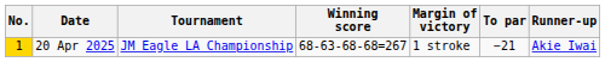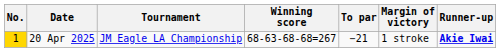columns swapped: To par <-> Margin of victory
20 Apr 2025 | Runner-up: normal -> bold
